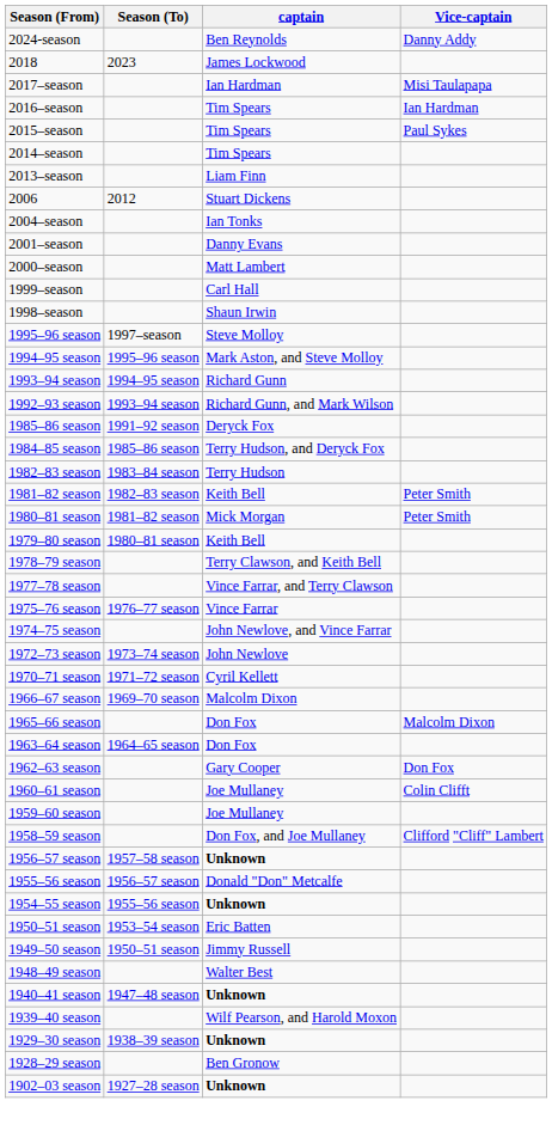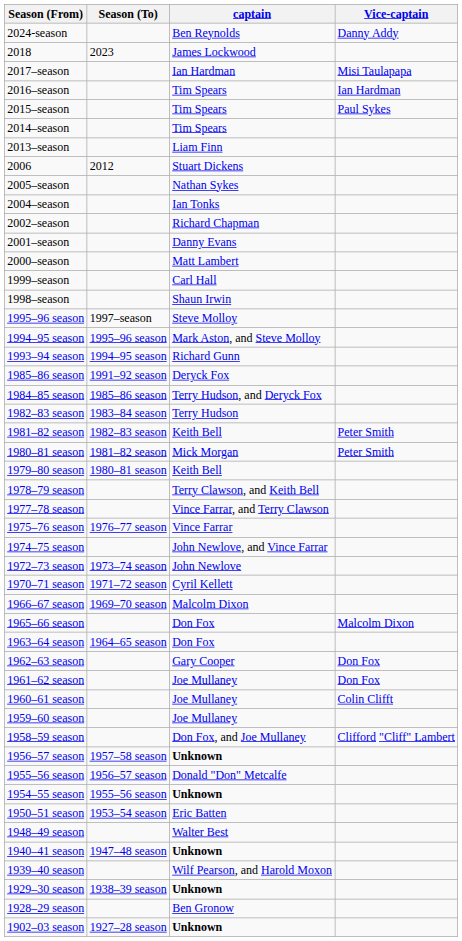+ row: 2005–season | Nathan Sykes
+ row: 2002–season | Richard Chapman
- row: 1992–93 season | 1993–94 season | Richard Gunn, and Mark Wilson
+ row: 1961–62 season | Joe Mullaney | Don Fox
- row: 1949–50 season | 1950–51 season | Jimmy Russell
